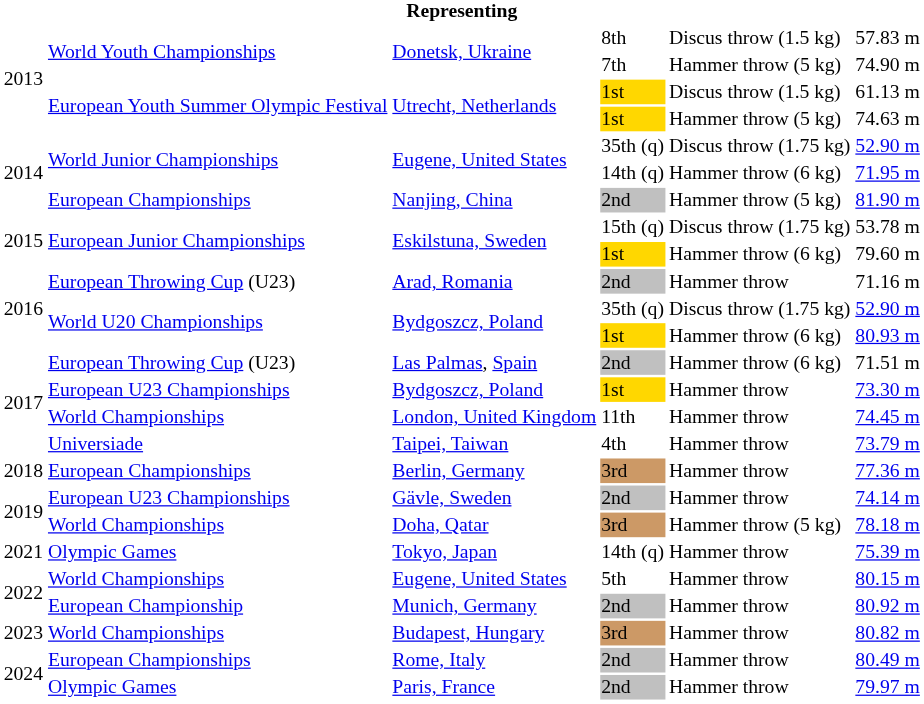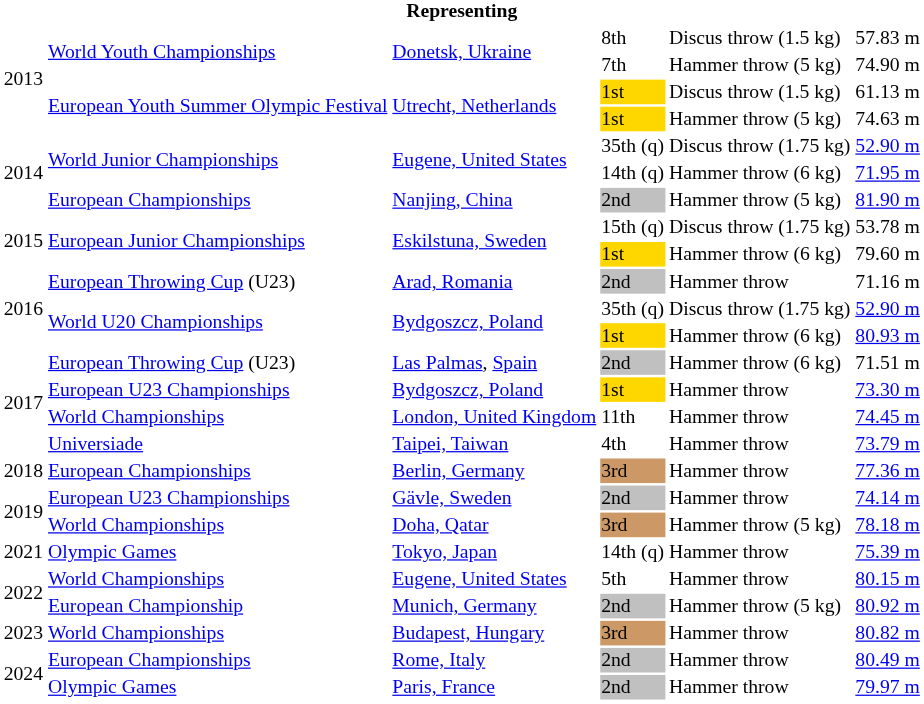Munich, Germany | column 5: Hammer throw -> Hammer throw (5 kg)
